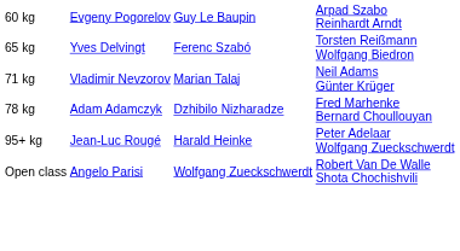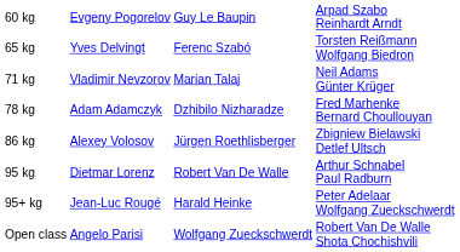+ row: 86 kg | Alexey Volosov | Jürgen Roethlisberger | Zbigniew Bielawski Detlef Ultsch
+ row: 95 kg | Dietmar Lorenz | Robert Van De Walle | Arthur Schnabel Paul Radburn
